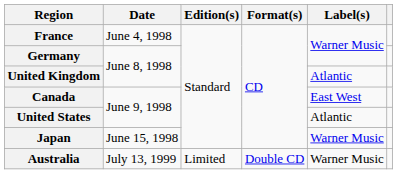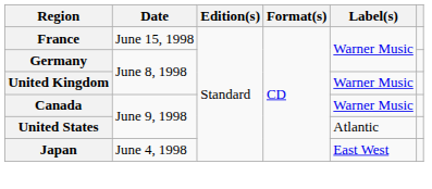France | Date: June 4, 1998 -> June 15, 1998
United Kingdom | Label(s): Atlantic -> Warner Music
Canada | Label(s): East West -> Warner Music
Japan | Date: June 15, 1998 -> June 4, 1998
Japan | Label(s): Warner Music -> East West
- row: Australia | July 13, 1999 | Limited | Double CD | Warner Music
